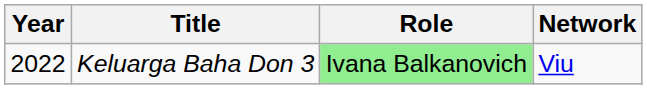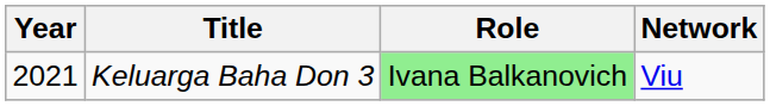Keluarga Baha Don 3 | Year: 2022 -> 2021
